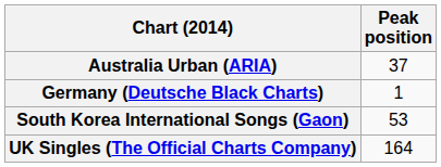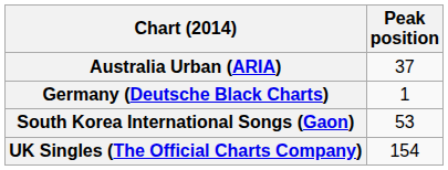UK Singles (The Official Charts Company) | Peak position: 164 -> 154
